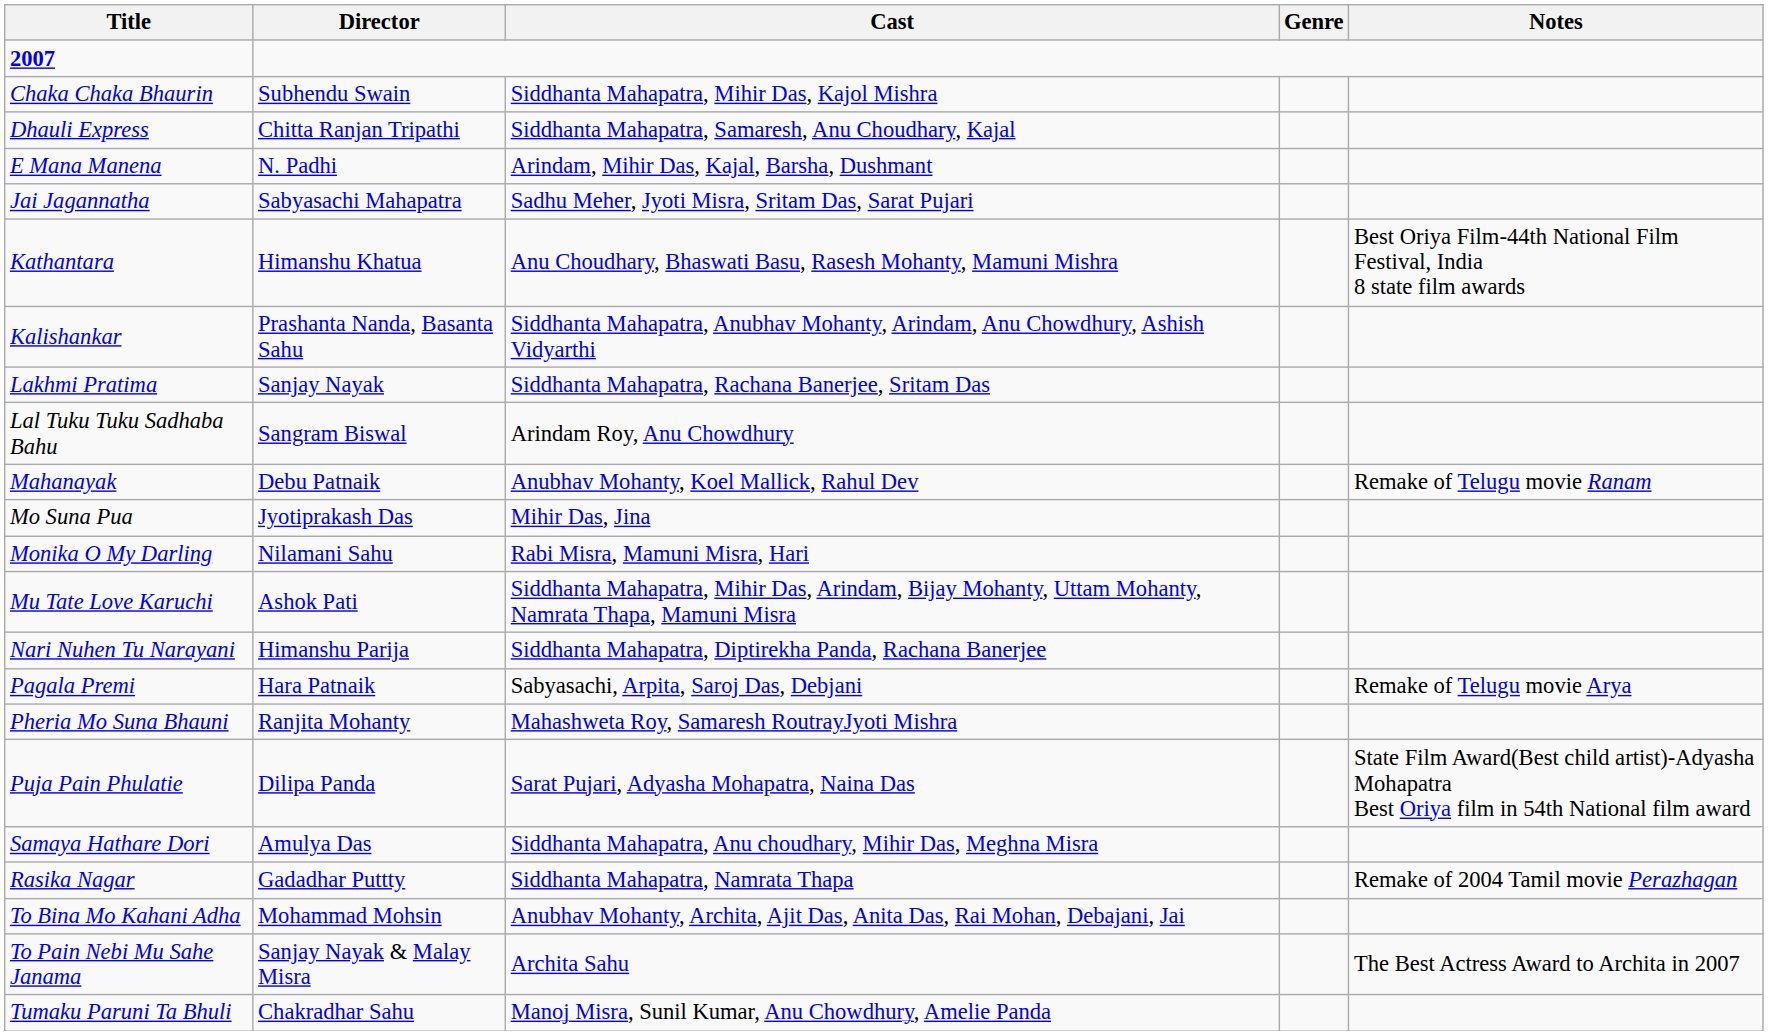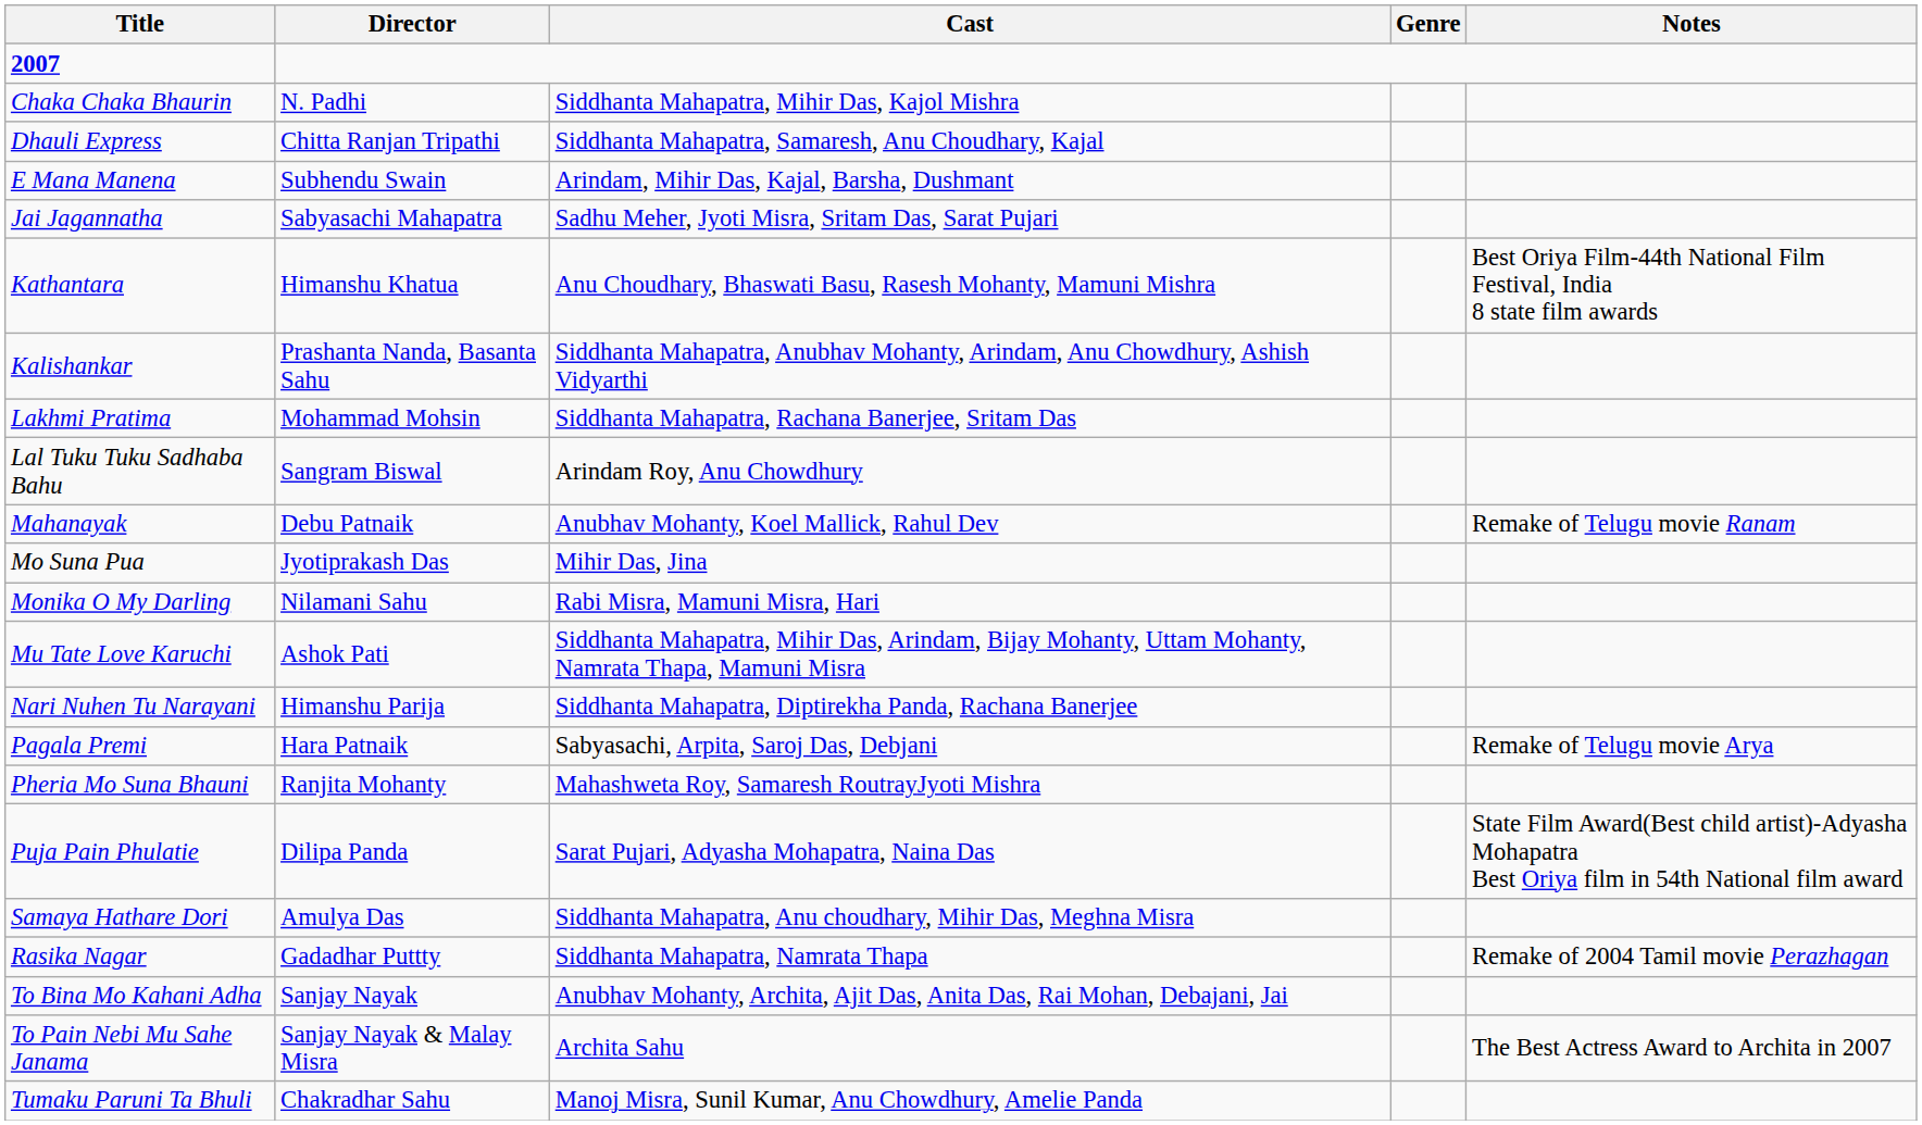Chaka Chaka Bhaurin | Director: Subhendu Swain -> N. Padhi
E Mana Manena | Director: N. Padhi -> Subhendu Swain
Lakhmi Pratima | Director: Sanjay Nayak -> Mohammad Mohsin
To Bina Mo Kahani Adha | Director: Mohammad Mohsin -> Sanjay Nayak
